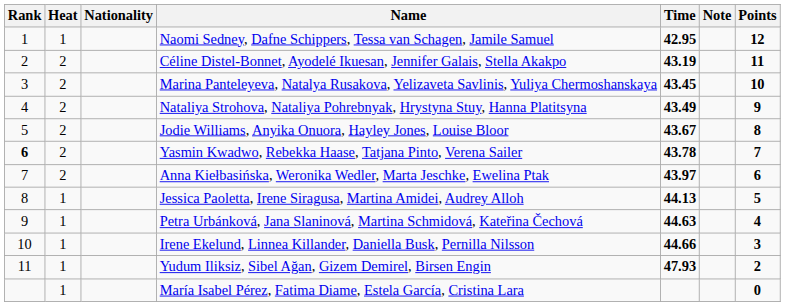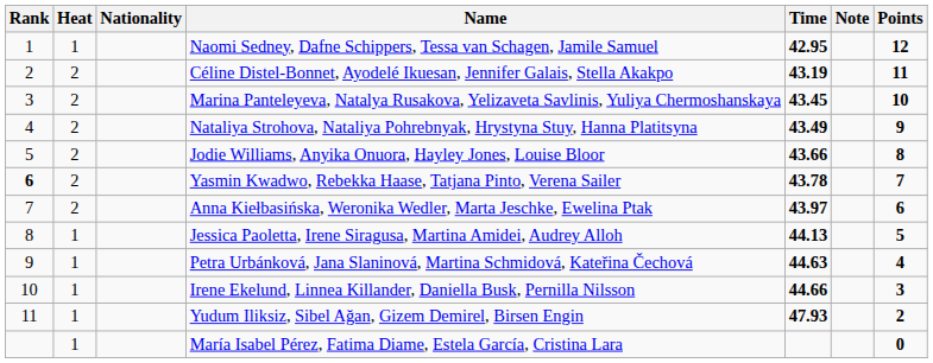Jodie Williams, Anyika Onuora, Hayley Jones, Louise Bloor | Time: 43.67 -> 43.66
